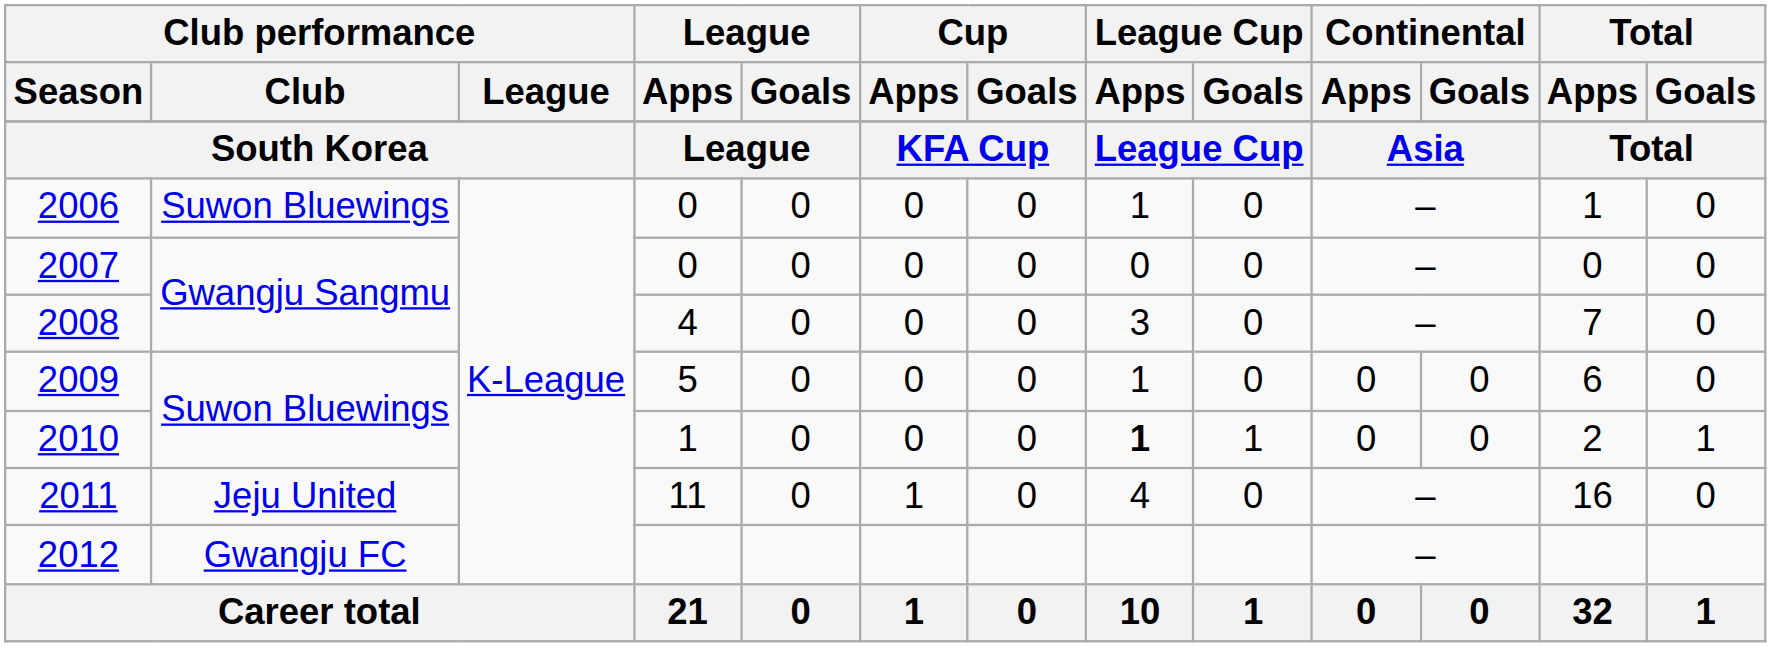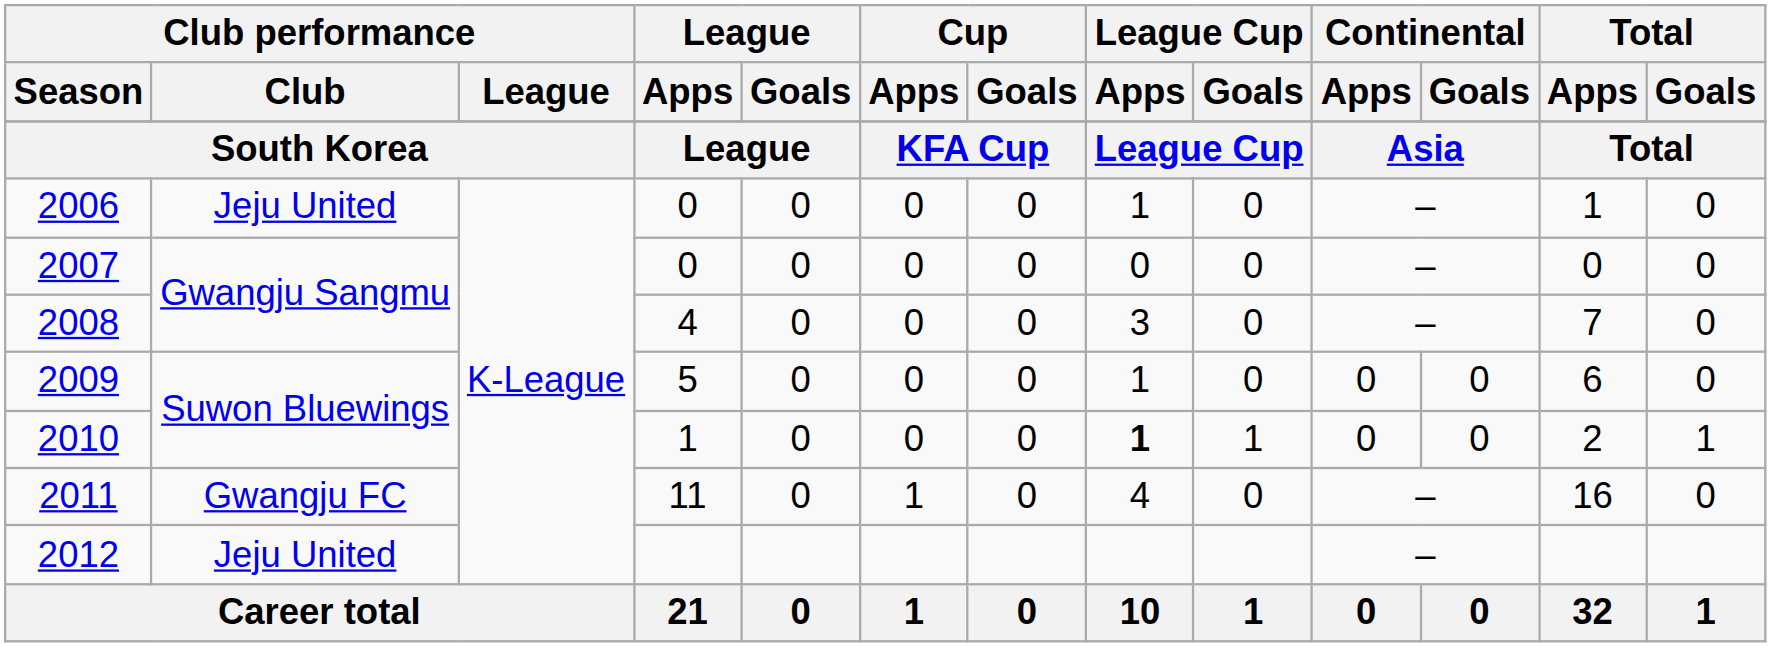2006 | Club performance / Club: Suwon Bluewings -> Jeju United
2011 | Club performance / Club: Jeju United -> Gwangju FC
2012 | Club performance / Club: Gwangju FC -> Jeju United
